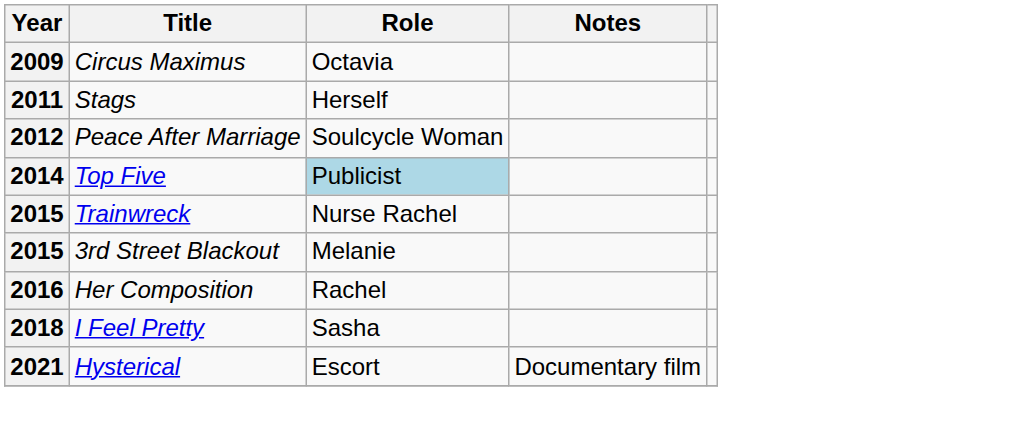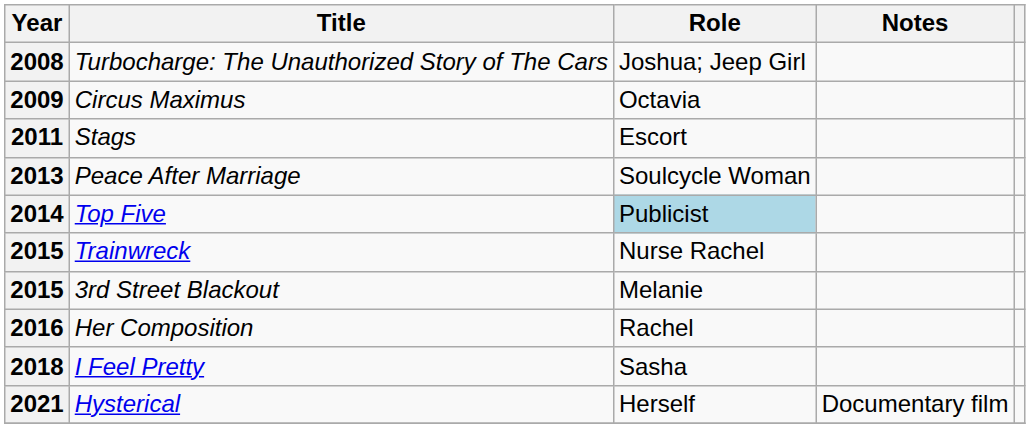+ row: 2008 | Turbocharge: The Unauthorized Story of The Cars | Joshua; Jeep Girl
Stags | Role: Herself -> Escort
Peace After Marriage | Year: 2012 -> 2013
Hysterical | Role: Escort -> Herself
